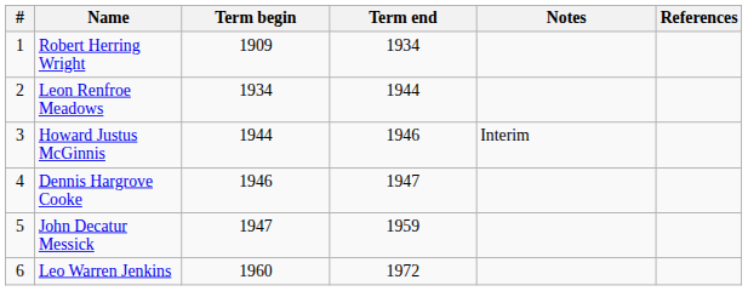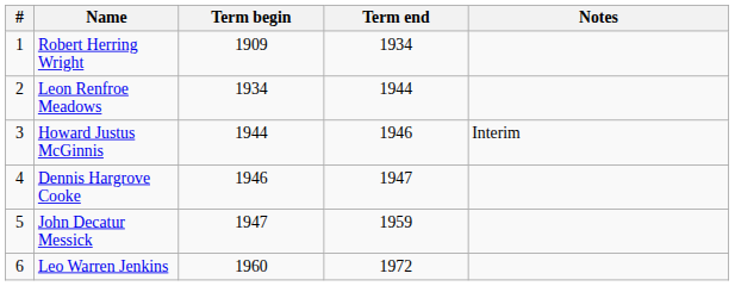- column: References
